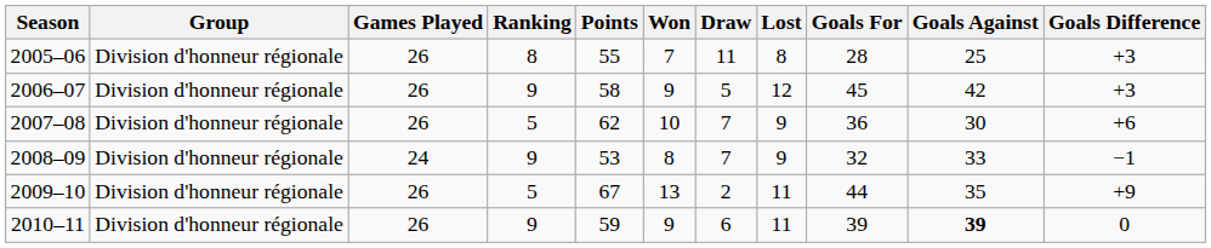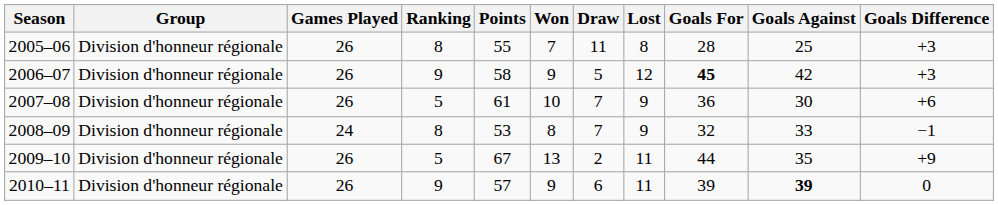2006–07 | Goals For: normal -> bold
2007–08 | Points: 62 -> 61
2008–09 | Ranking: 9 -> 8
2010–11 | Points: 59 -> 57
